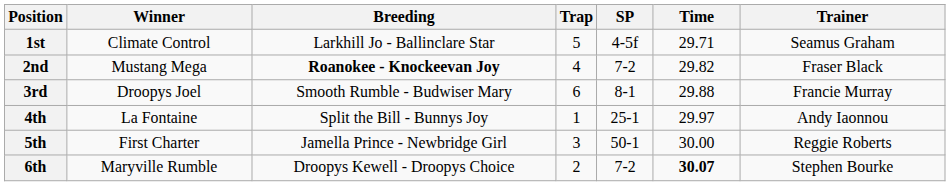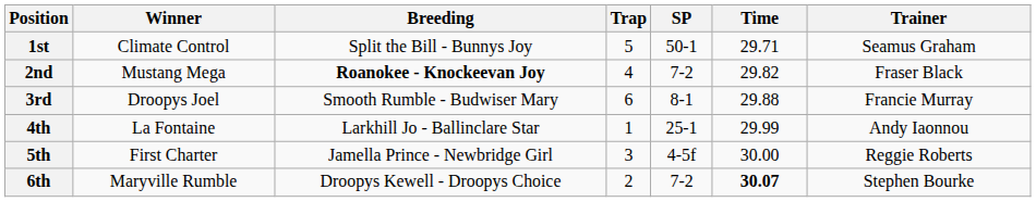1st | Breeding: Larkhill Jo - Ballinclare Star -> Split the Bill - Bunnys Joy
1st | SP: 4-5f -> 50-1
4th | Breeding: Split the Bill - Bunnys Joy -> Larkhill Jo - Ballinclare Star
4th | Time: 29.97 -> 29.99
5th | SP: 50-1 -> 4-5f
